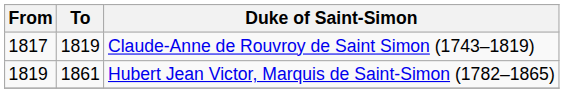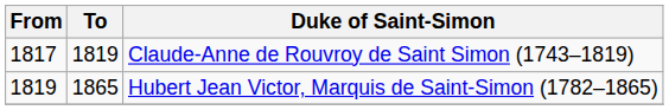Hubert Jean Victor, Marquis de Saint-Simon (1782–1865) | To: 1861 -> 1865
